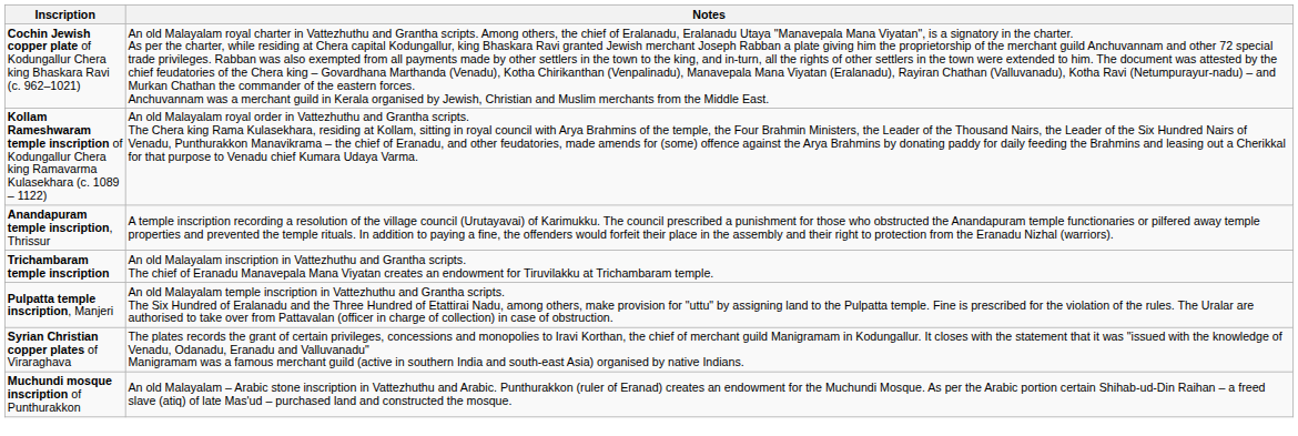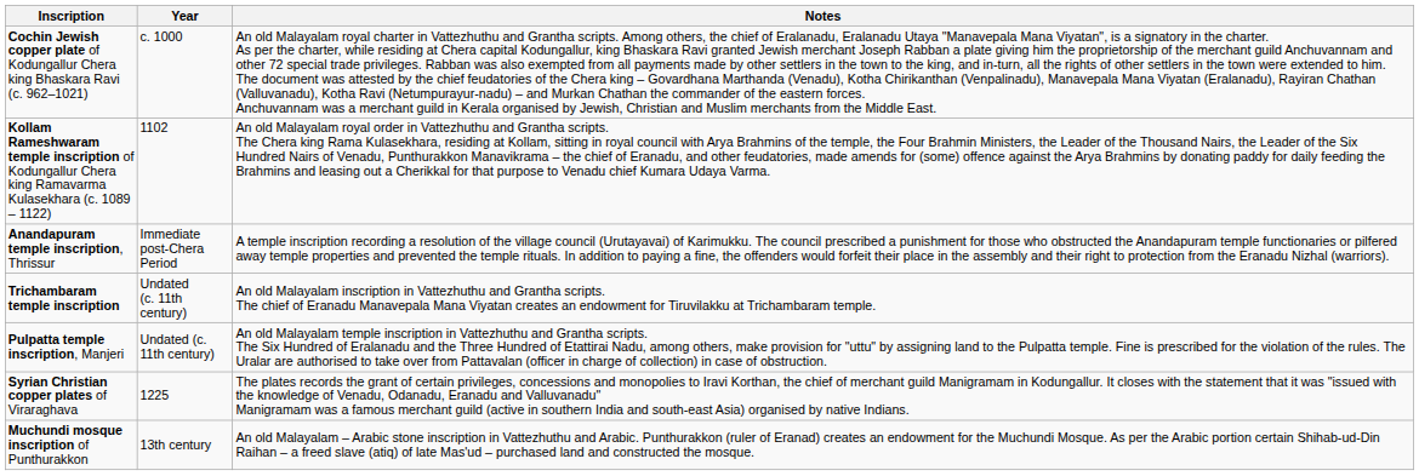+ column: Year | c. 1000 | 1102 | Immediate post-Chera Period | Undated (c. 11th century) | Undated (c. 11th century) | 1225 | 13th century
